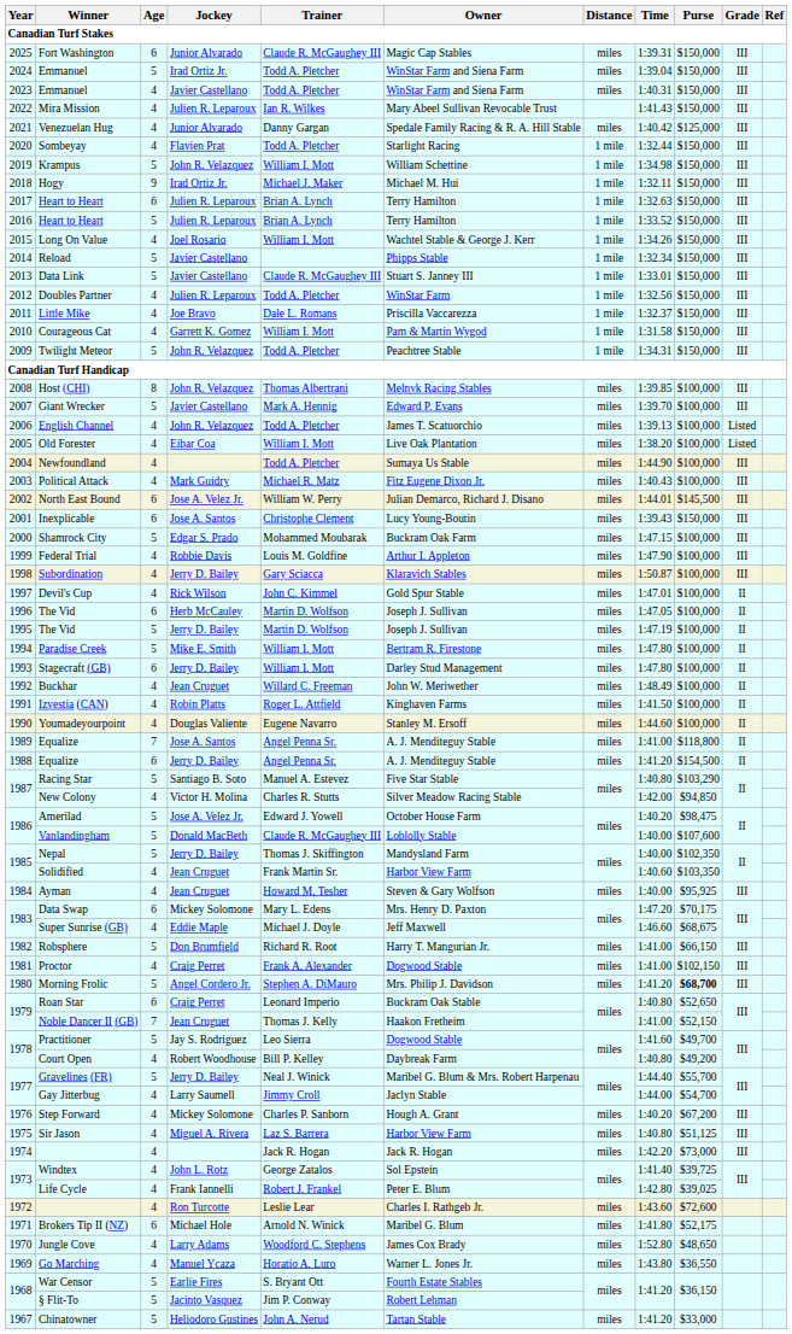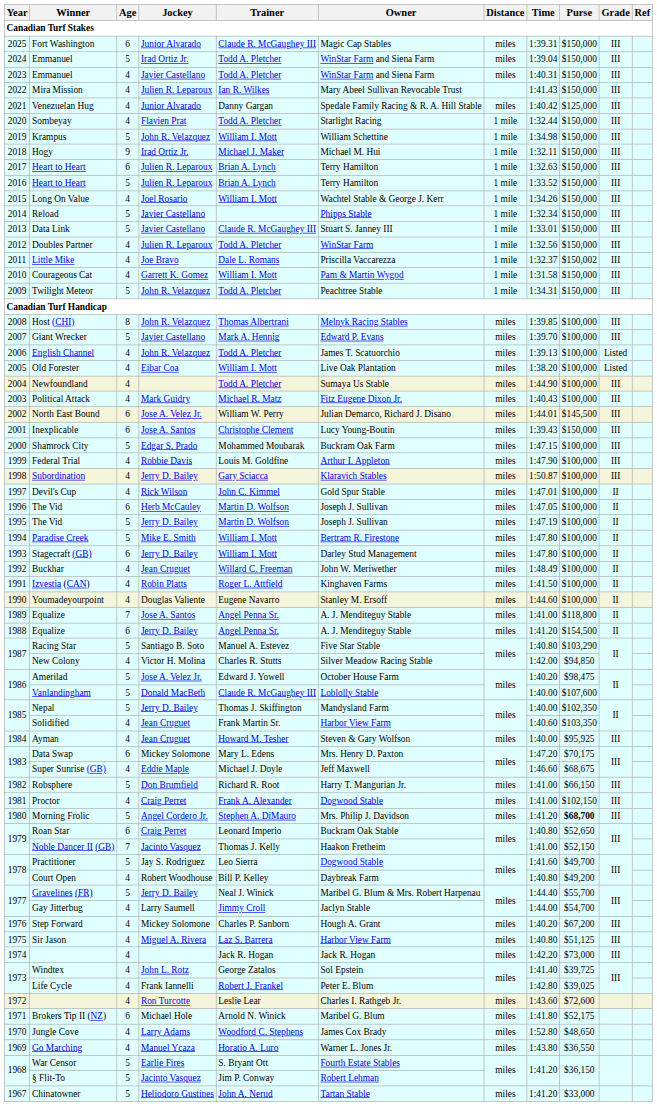Little Mike | Purse: $150,000 -> $150,002
Noble Dancer II (GB) | Jockey: Jean Cruguet -> Jacinto Vasquez
